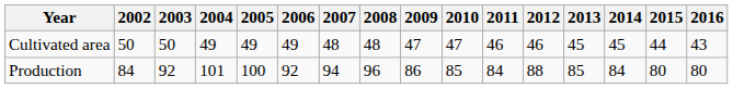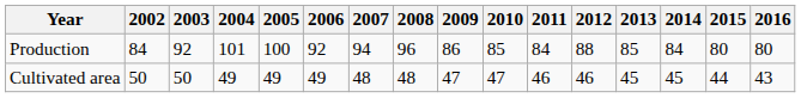rows swapped: Production <-> Cultivated area
